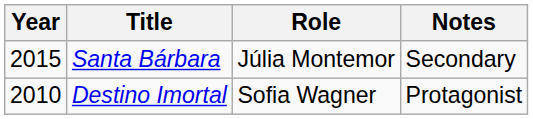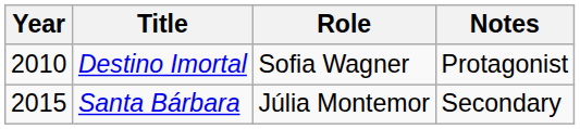rows swapped: Destino Imortal <-> Santa Bárbara
